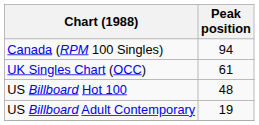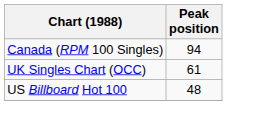- row: US Billboard Adult Contemporary | 19
